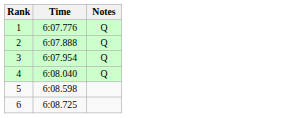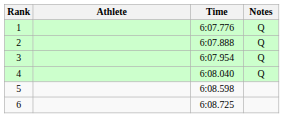+ column: Athlete
